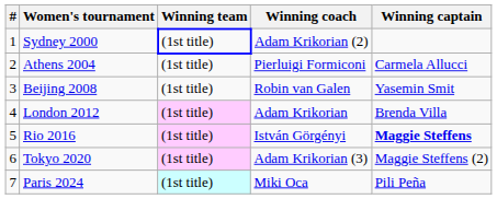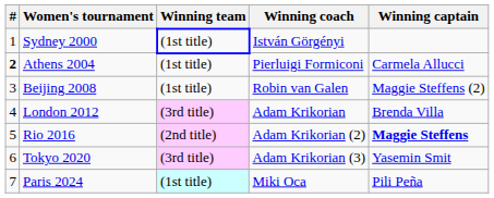Sydney 2000 | Winning coach: Adam Krikorian (2) -> István Görgényi
Athens 2004 | #: normal -> bold
Beijing 2008 | Winning captain: Yasemin Smit -> Maggie Steffens (2)
London 2012 | Winning team: (1st title) -> (3rd title)
Rio 2016 | Winning team: (1st title) -> (2nd title)
Rio 2016 | Winning coach: István Görgényi -> Adam Krikorian (2)
Tokyo 2020 | Winning team: (1st title) -> (3rd title)
Tokyo 2020 | Winning captain: Maggie Steffens (2) -> Yasemin Smit
